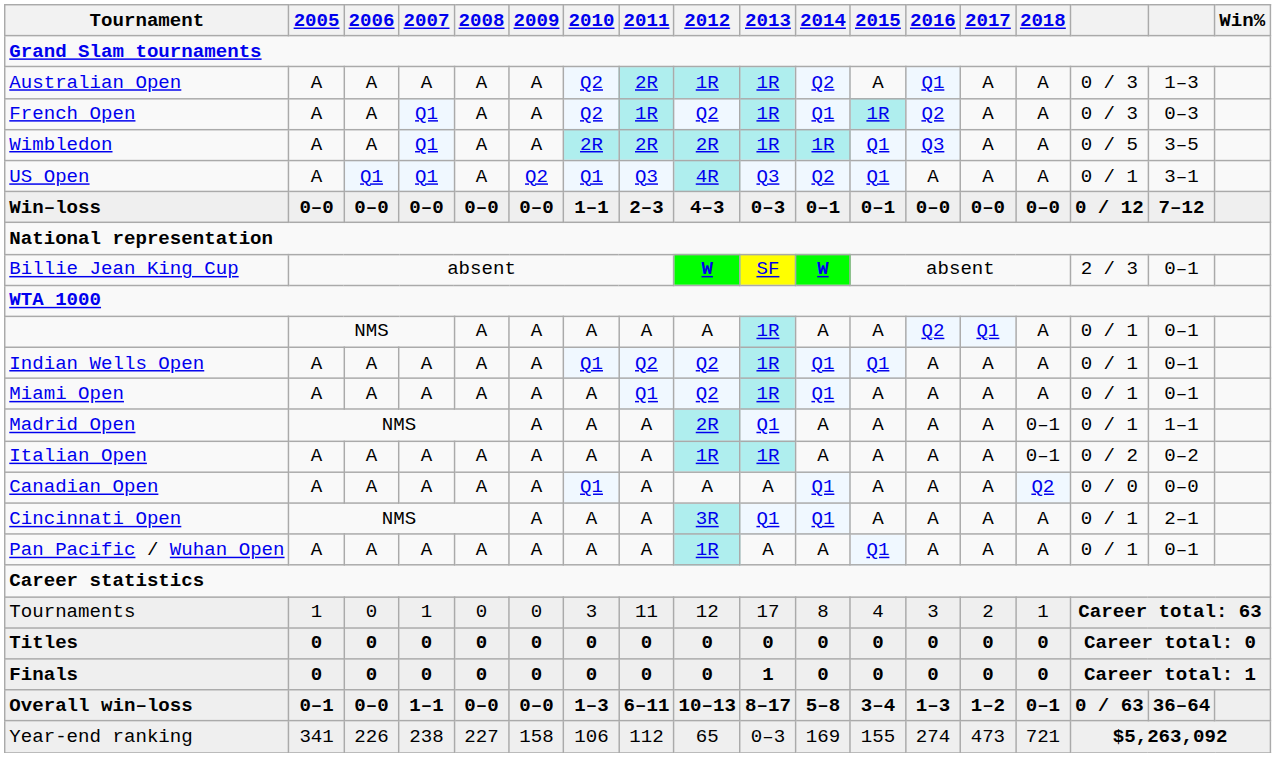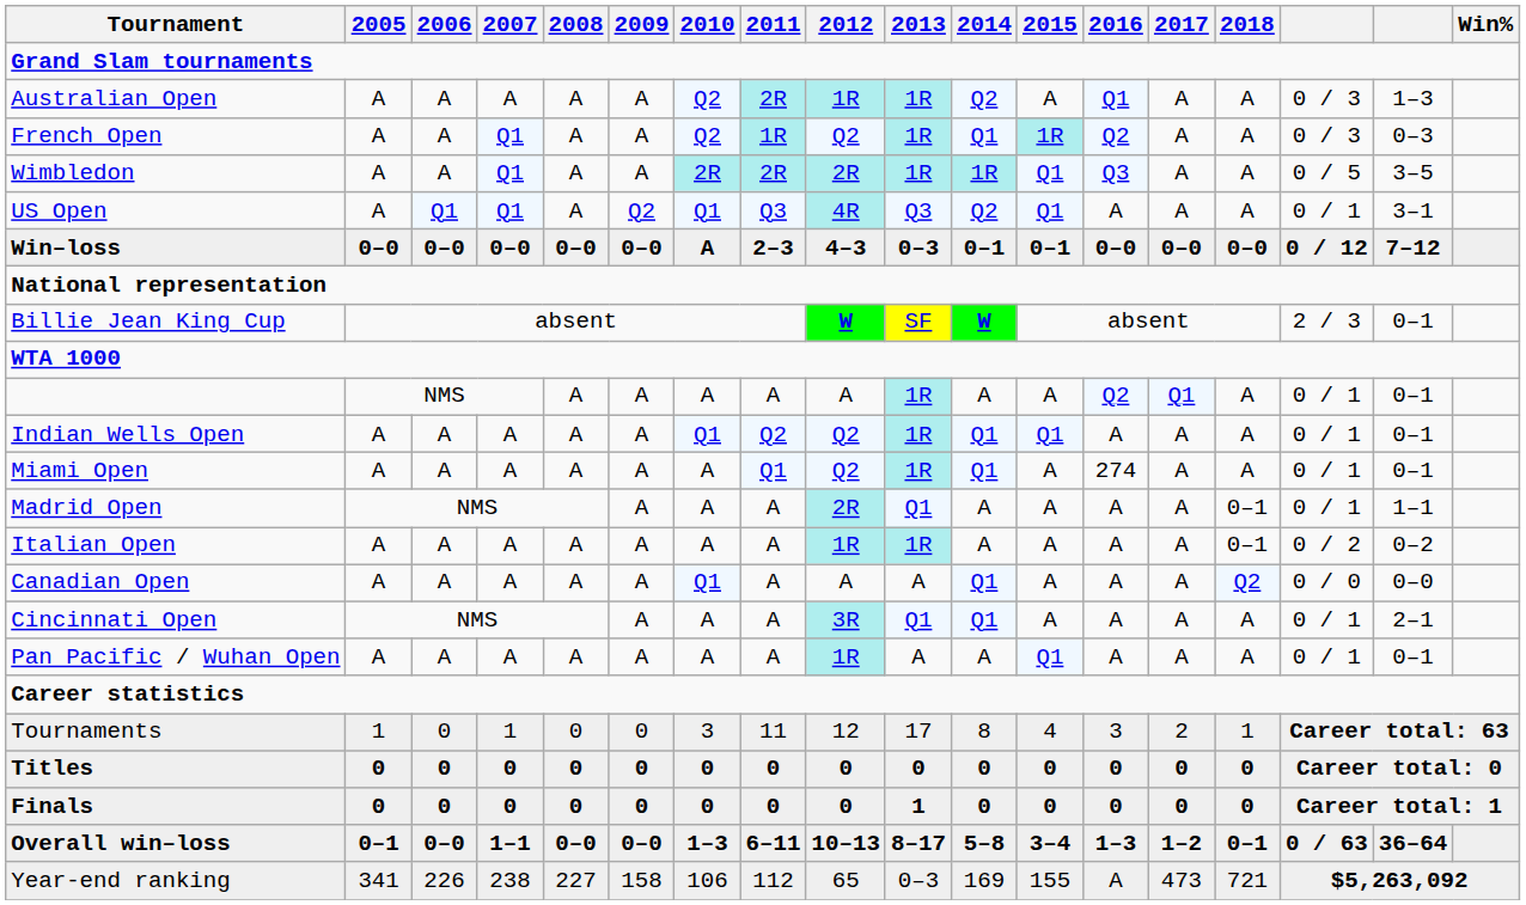Win–loss | 2010: 1–1 -> A
Miami Open | 2016: A -> 274
Year-end ranking | 2016: 274 -> A
